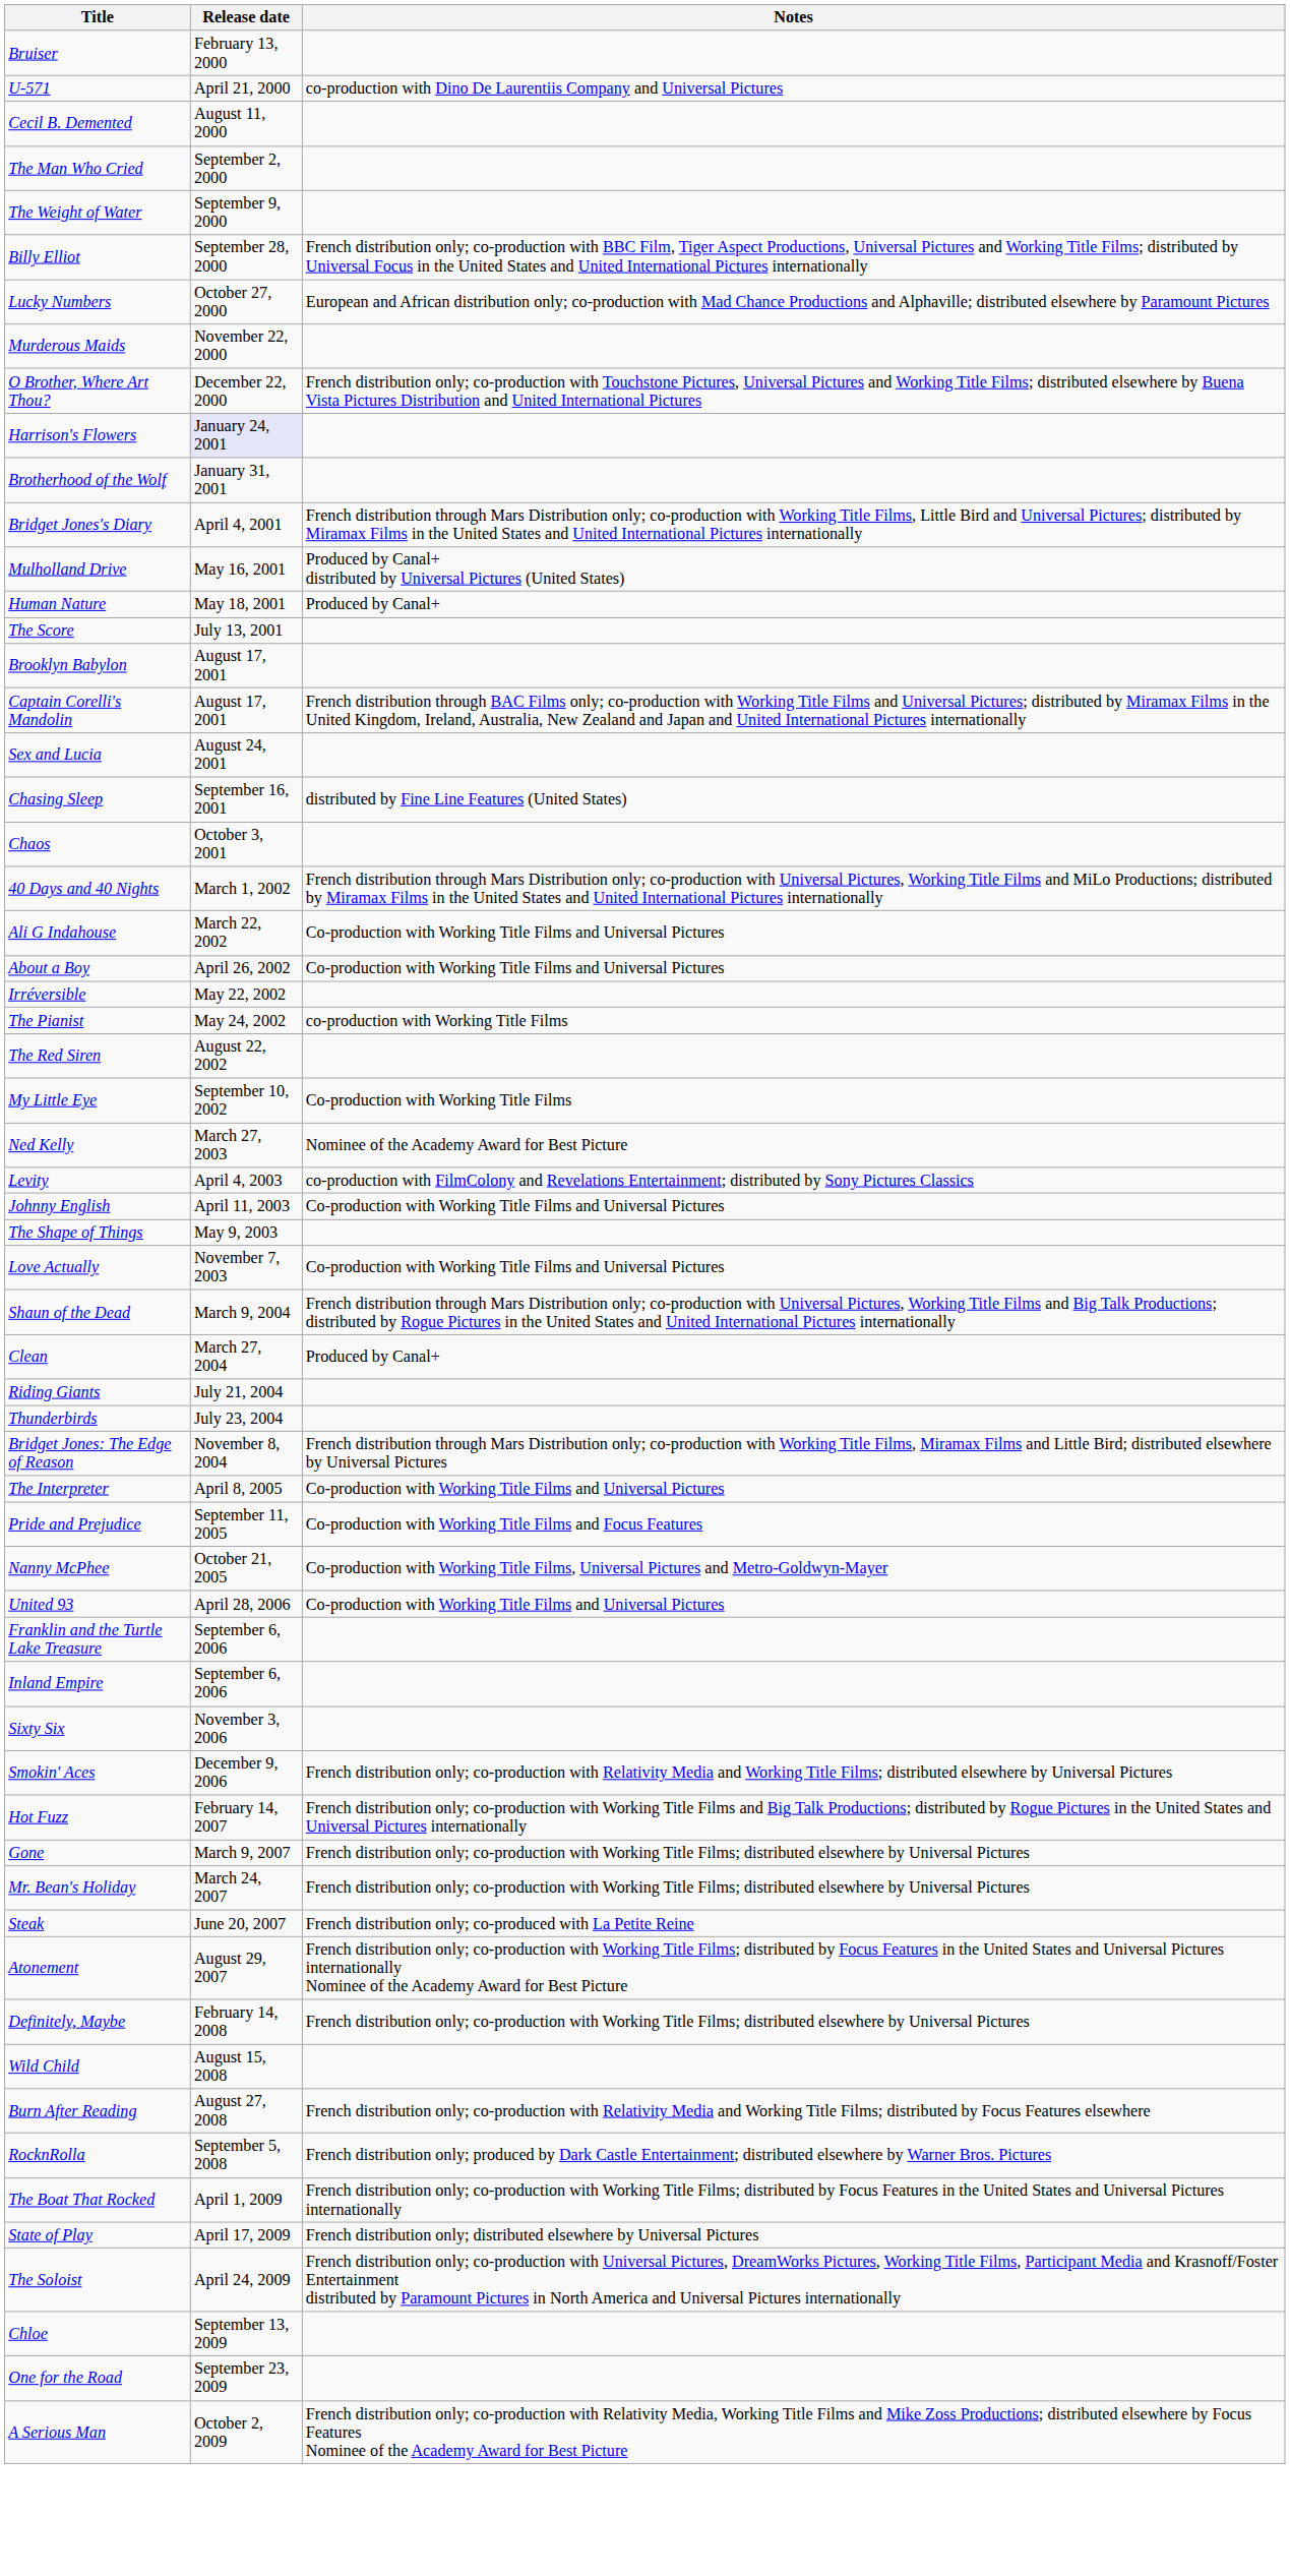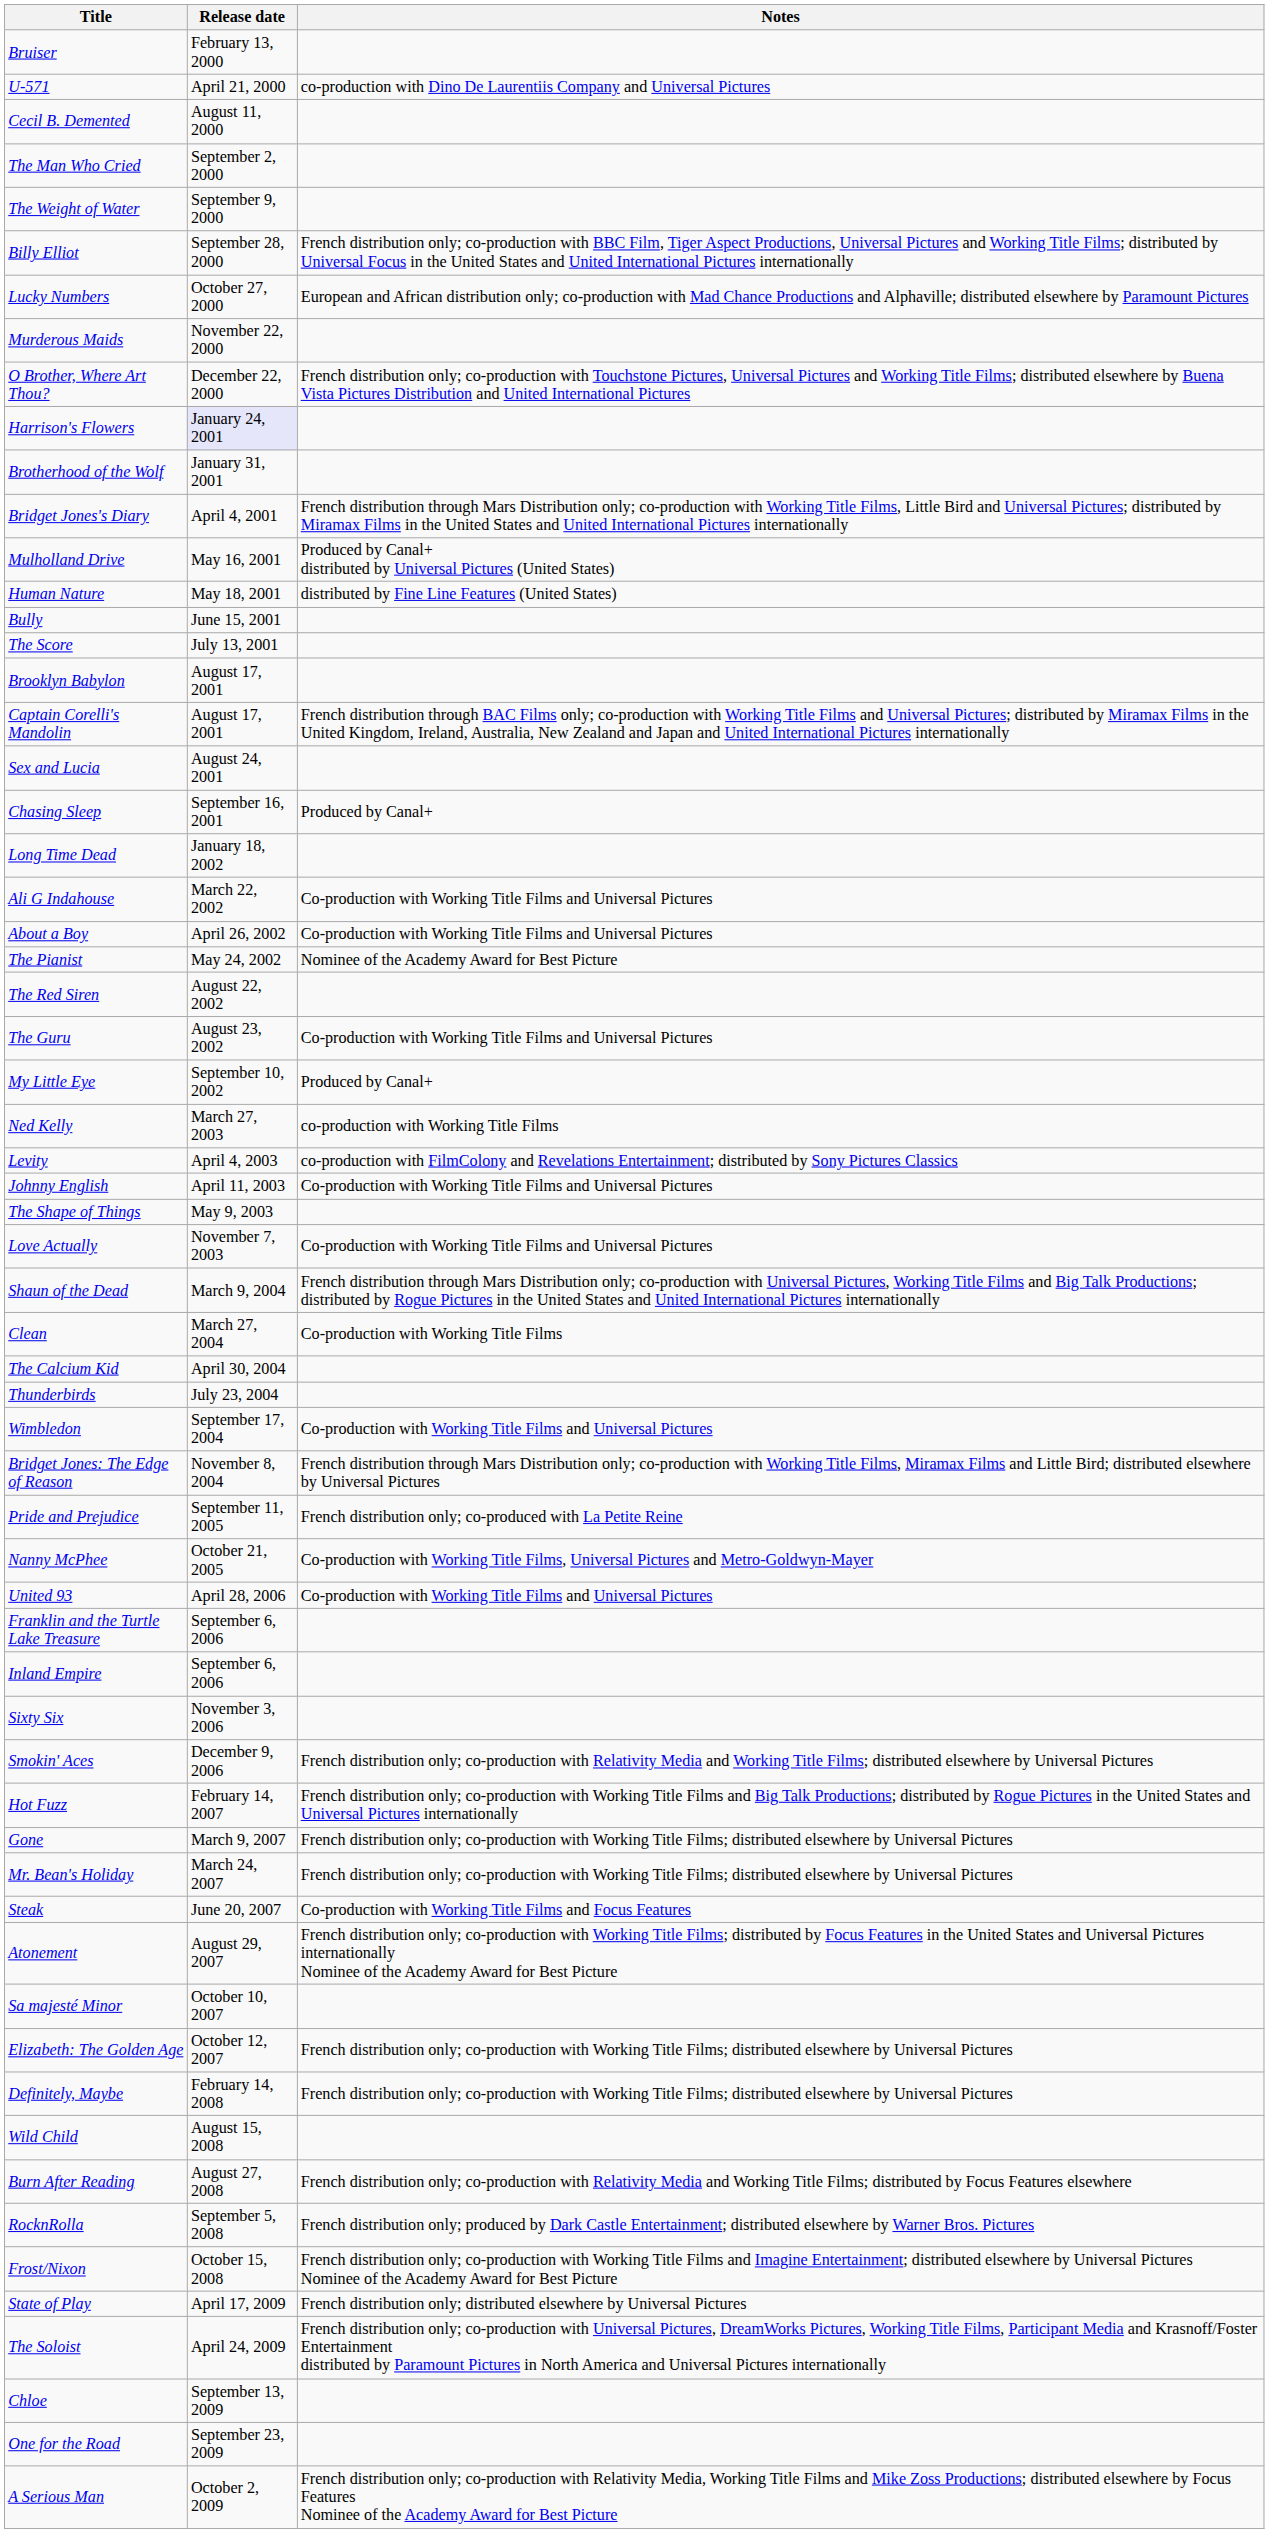Human Nature | Notes: Produced by Canal+ -> distributed by Fine Line Features (United States)
+ row: Bully | June 15, 2001
Chasing Sleep | Notes: distributed by Fine Line Features (United States) -> Produced by Canal+
- row: Chaos | October 3, 2001
+ row: Long Time Dead | January 18, 2002
- row: 40 Days and 40 Nights | March 1, 2002 | French distribution through Mars Distribution only; co-production with Universal Pictures, Working Title Films and MiLo Productions; distributed by Miramax Films in the United States and United International Pictures internationally
- row: Irréversible | May 22, 2002
The Pianist | Notes: co-production with Working Title Films -> Nominee of the Academy Award for Best Picture
+ row: The Guru | August 23, 2002 | Co-production with Working Title Films and Universal Pictures
My Little Eye | Notes: Co-production with Working Title Films -> Produced by Canal+
Ned Kelly | Notes: Nominee of the Academy Award for Best Picture -> co-production with Working Title Films
Clean | Notes: Produced by Canal+ -> Co-production with Working Title Films
+ row: The Calcium Kid | April 30, 2004
- row: Riding Giants | July 21, 2004
+ row: Wimbledon | September 17, 2004 | Co-production with Working Title Films and Universal Pictures
- row: The Interpreter | April 8, 2005 | Co-production with Working Title Films and Universal Pictures
Pride and Prejudice | Notes: Co-production with Working Title Films and Focus Features -> French distribution only; co-produced with La Petite Reine
Steak | Notes: French distribution only; co-produced with La Petite Reine -> Co-production with Working Title Films and Focus Features
+ row: Sa majesté Minor | October 10, 2007
+ row: Elizabeth: The Golden Age | October 12, 2007 | French distribution only; co-production with Working Title Films; distributed elsewhere by Universal Pictures
+ row: Frost/Nixon | October 15, 2008 | French distribution only; co-production with Working Title Films and Imagine Entertainment; distributed elsewhere by Universal Pictures Nominee of the Academy Award for Best Picture
- row: The Boat That Rocked | April 1, 2009 | French distribution only; co-production with Working Title Films; distributed by Focus Features in the United States and Universal Pictures internationally
